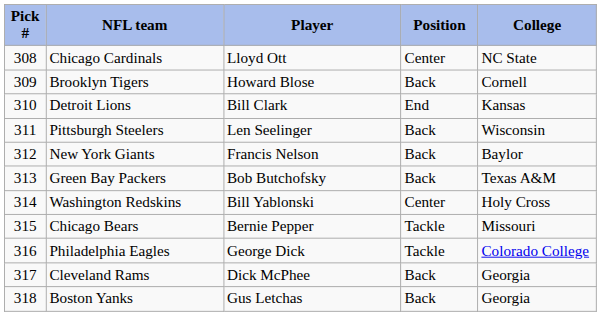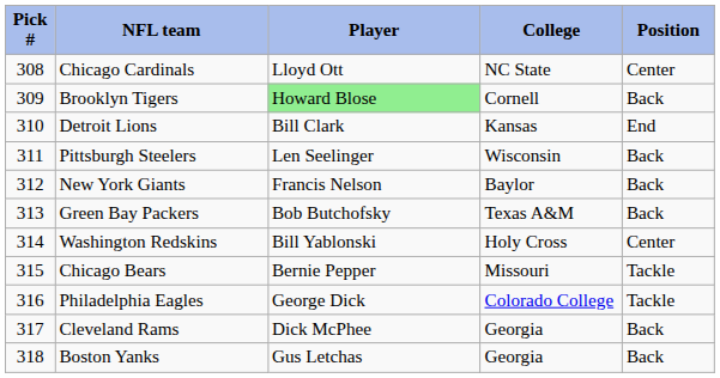columns swapped: Position <-> College
Brooklyn Tigers | Player: no background -> lightgreen background
